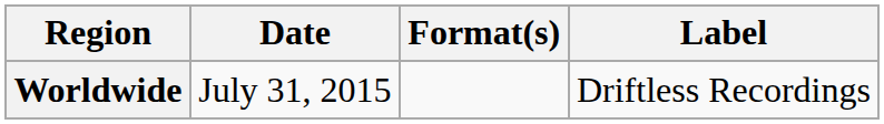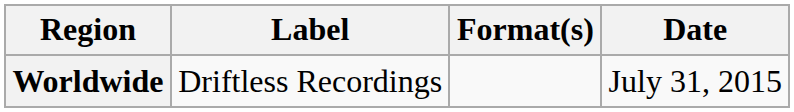columns swapped: Date <-> Label
